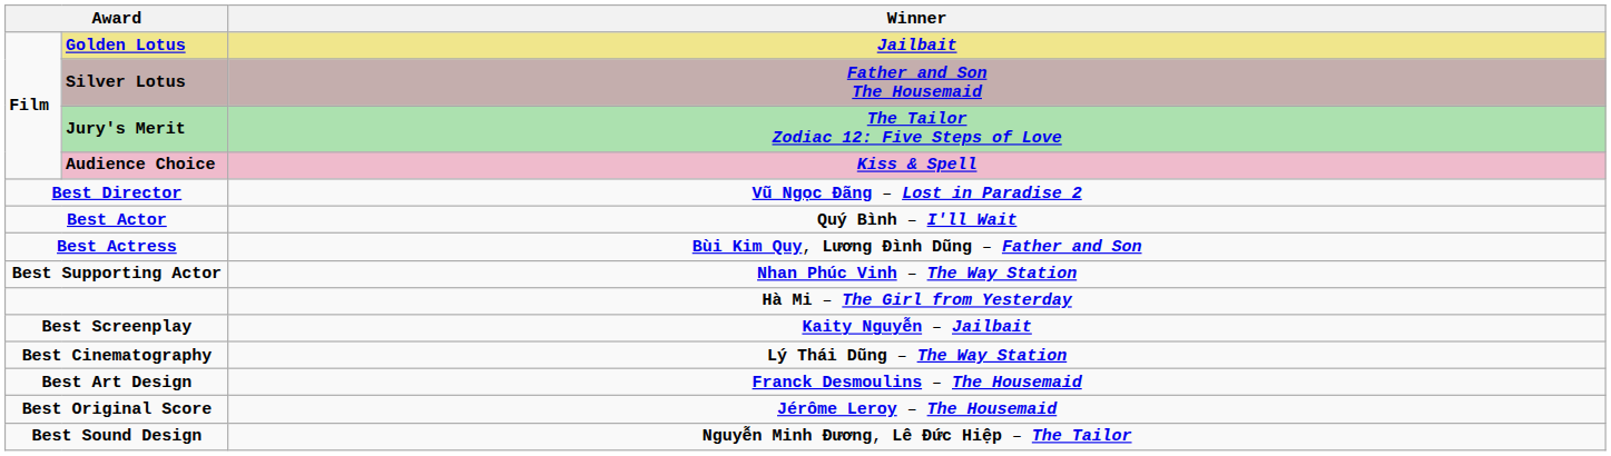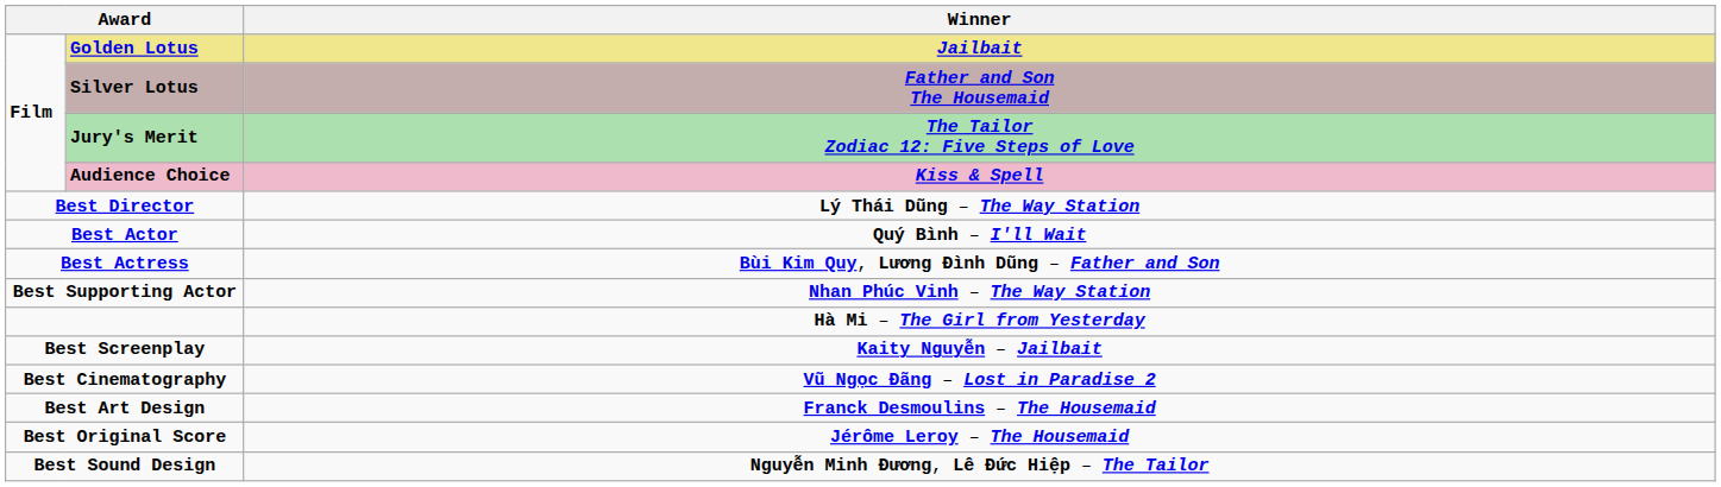Best Director | Winner: Vũ Ngọc Đãng – Lost in Paradise 2 -> Lý Thái Dũng – The Way Station
Best Cinematography | Winner: Lý Thái Dũng – The Way Station -> Vũ Ngọc Đãng – Lost in Paradise 2
